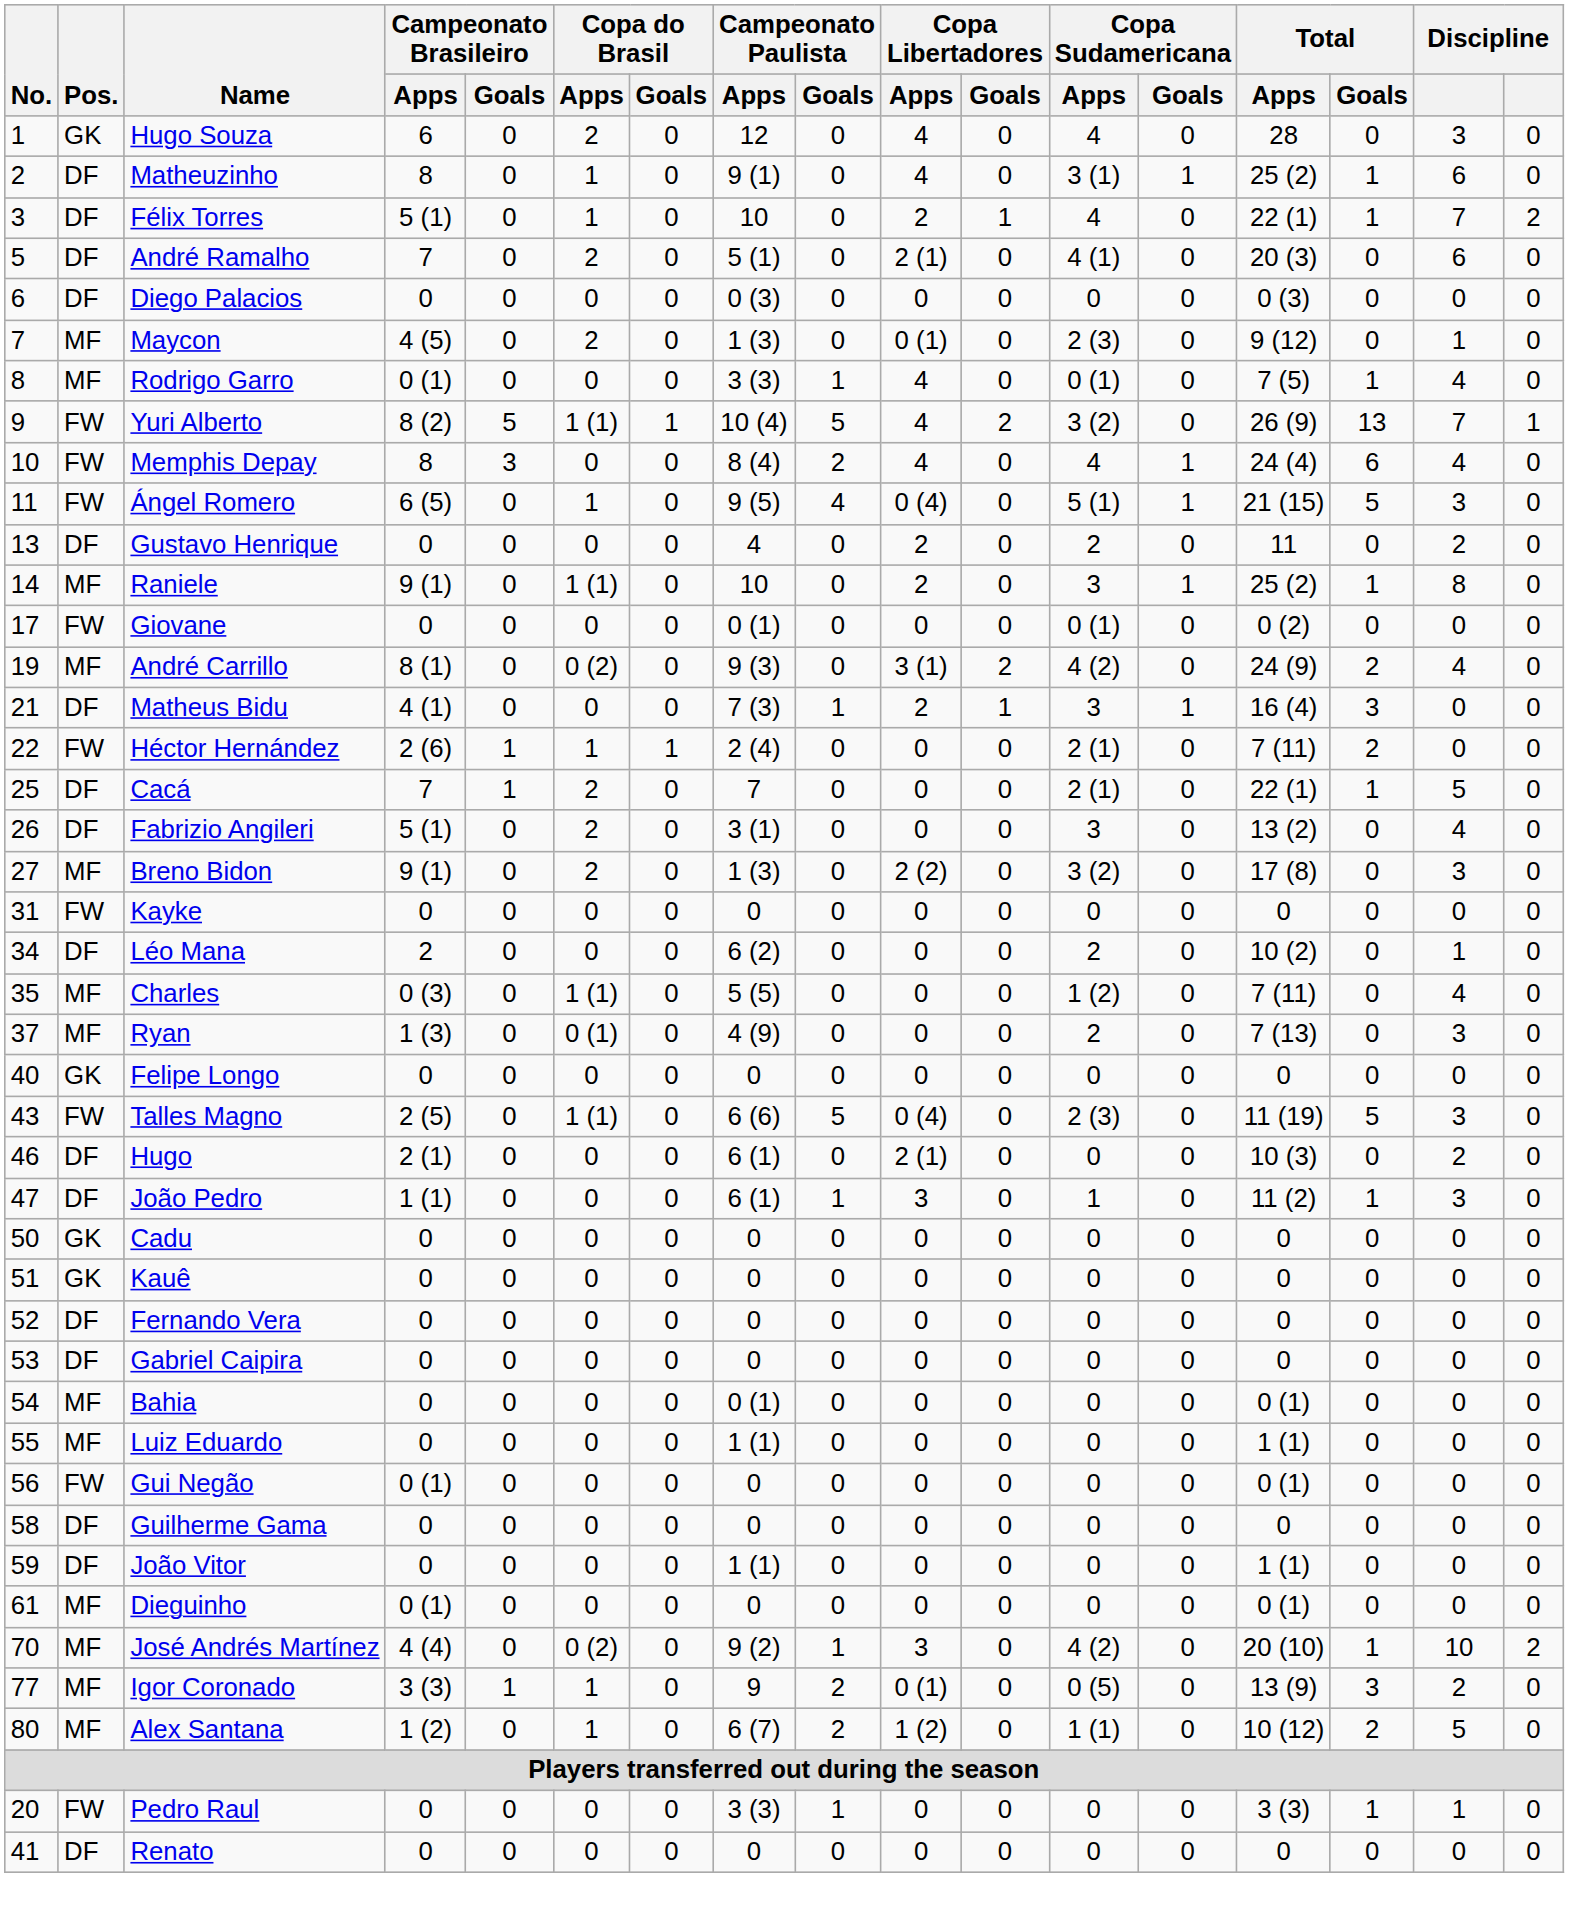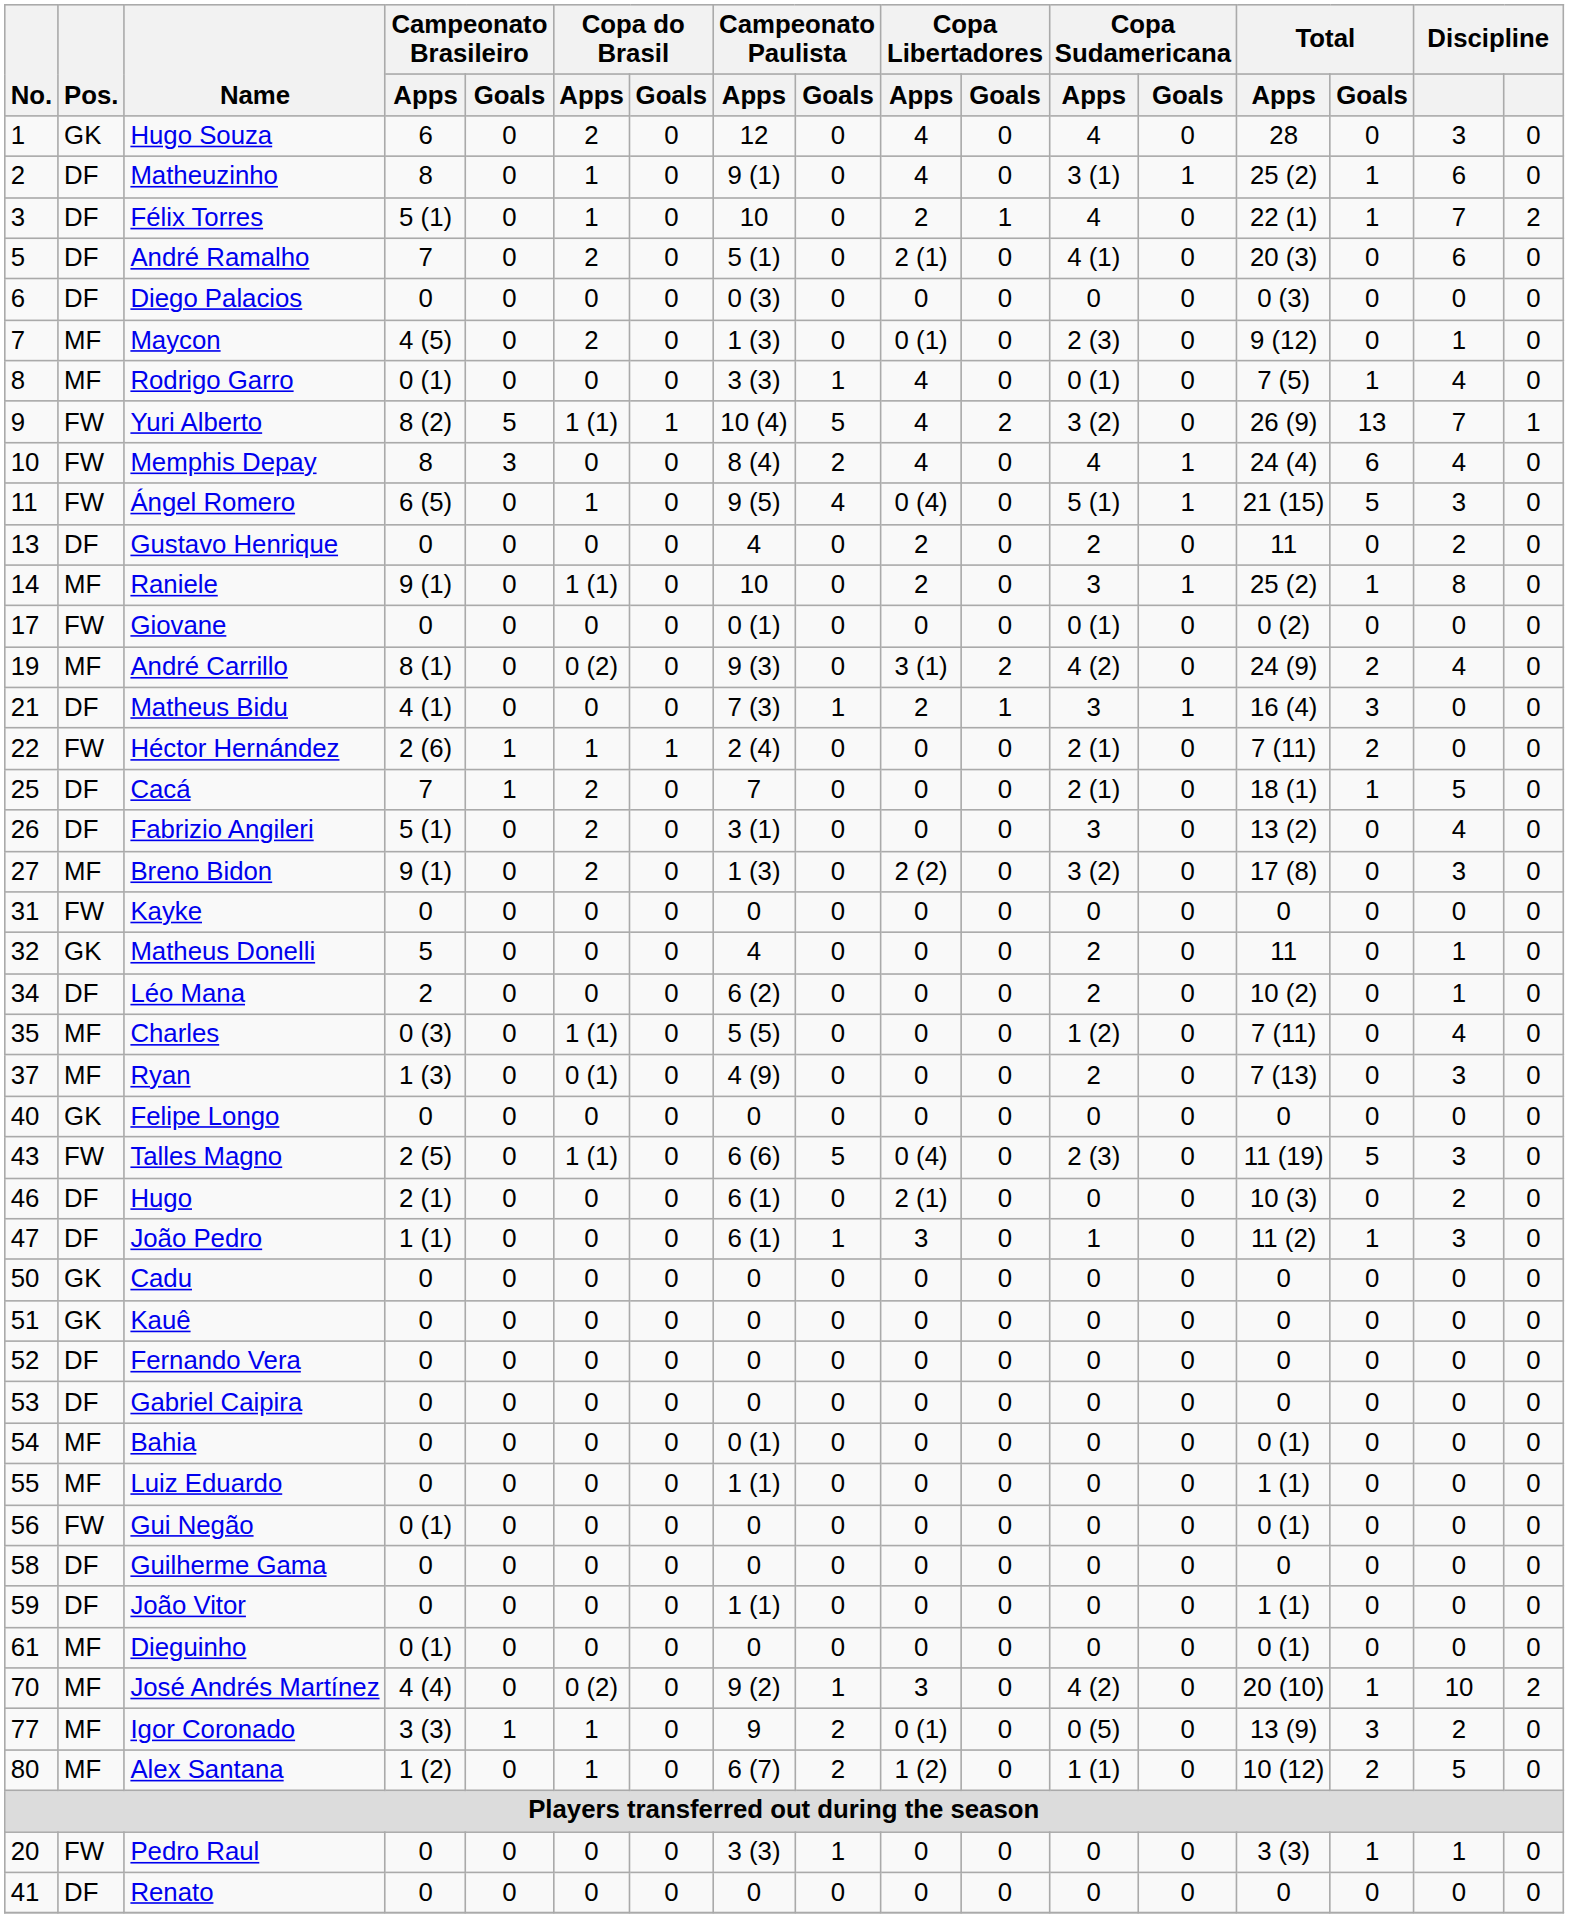Cacá | Total / Apps: 22 (1) -> 18 (1)
+ row: 32 | GK | Matheus Donelli | 5 | 0 | 0 | 0 | 4 | 0 | 0 | 0 | 2 | 0 | 11 | 0 | 1 | 0
